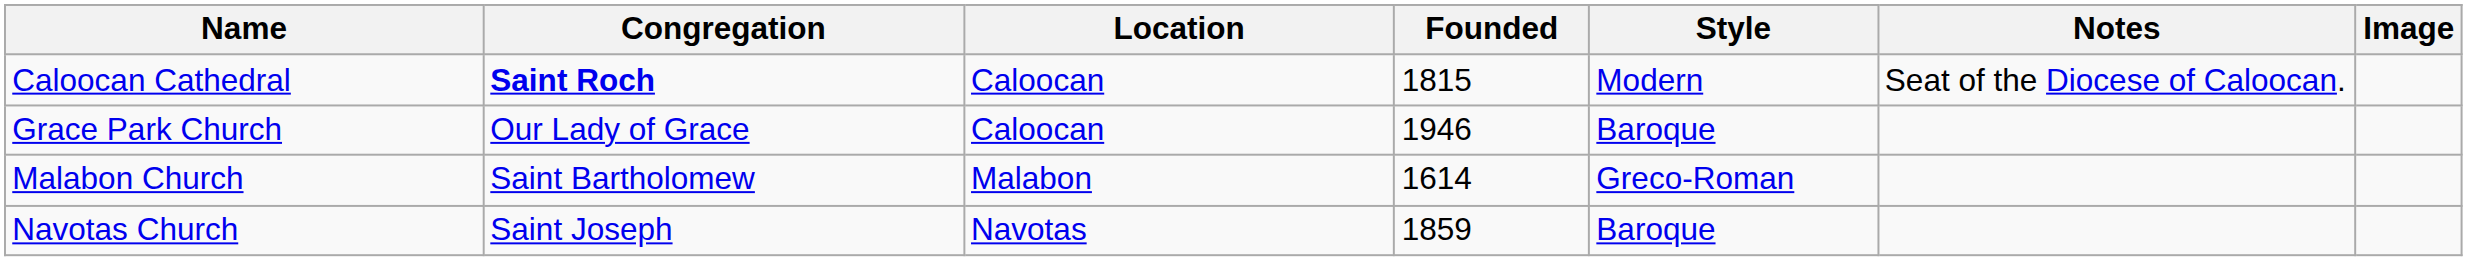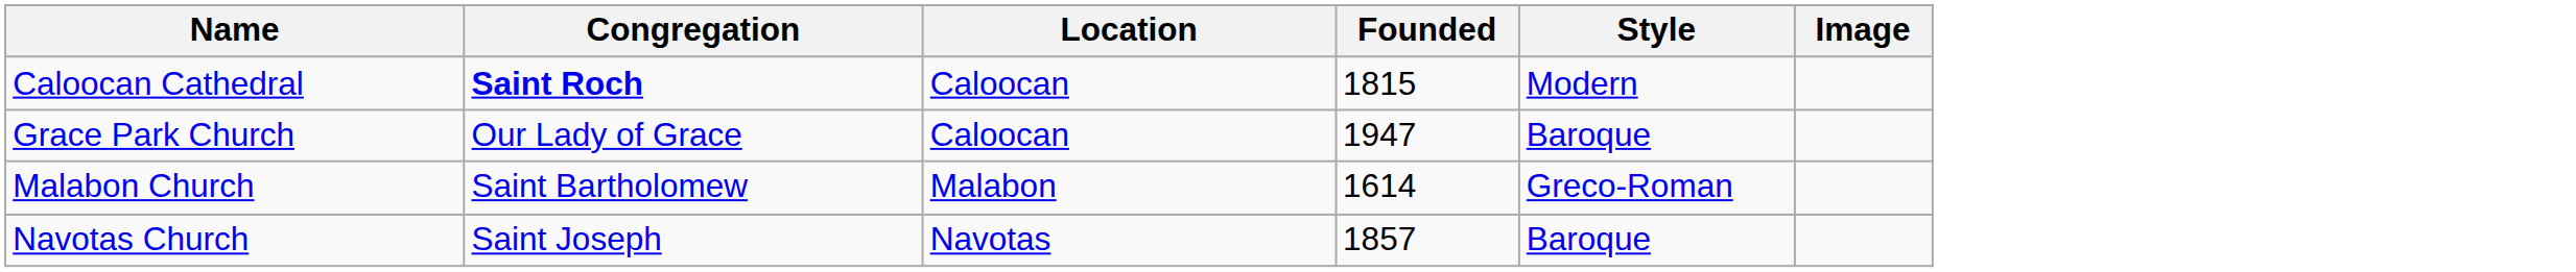- column: Notes | Seat of the Diocese of Caloocan.
Grace Park Church | Founded: 1946 -> 1947
Navotas Church | Founded: 1859 -> 1857
